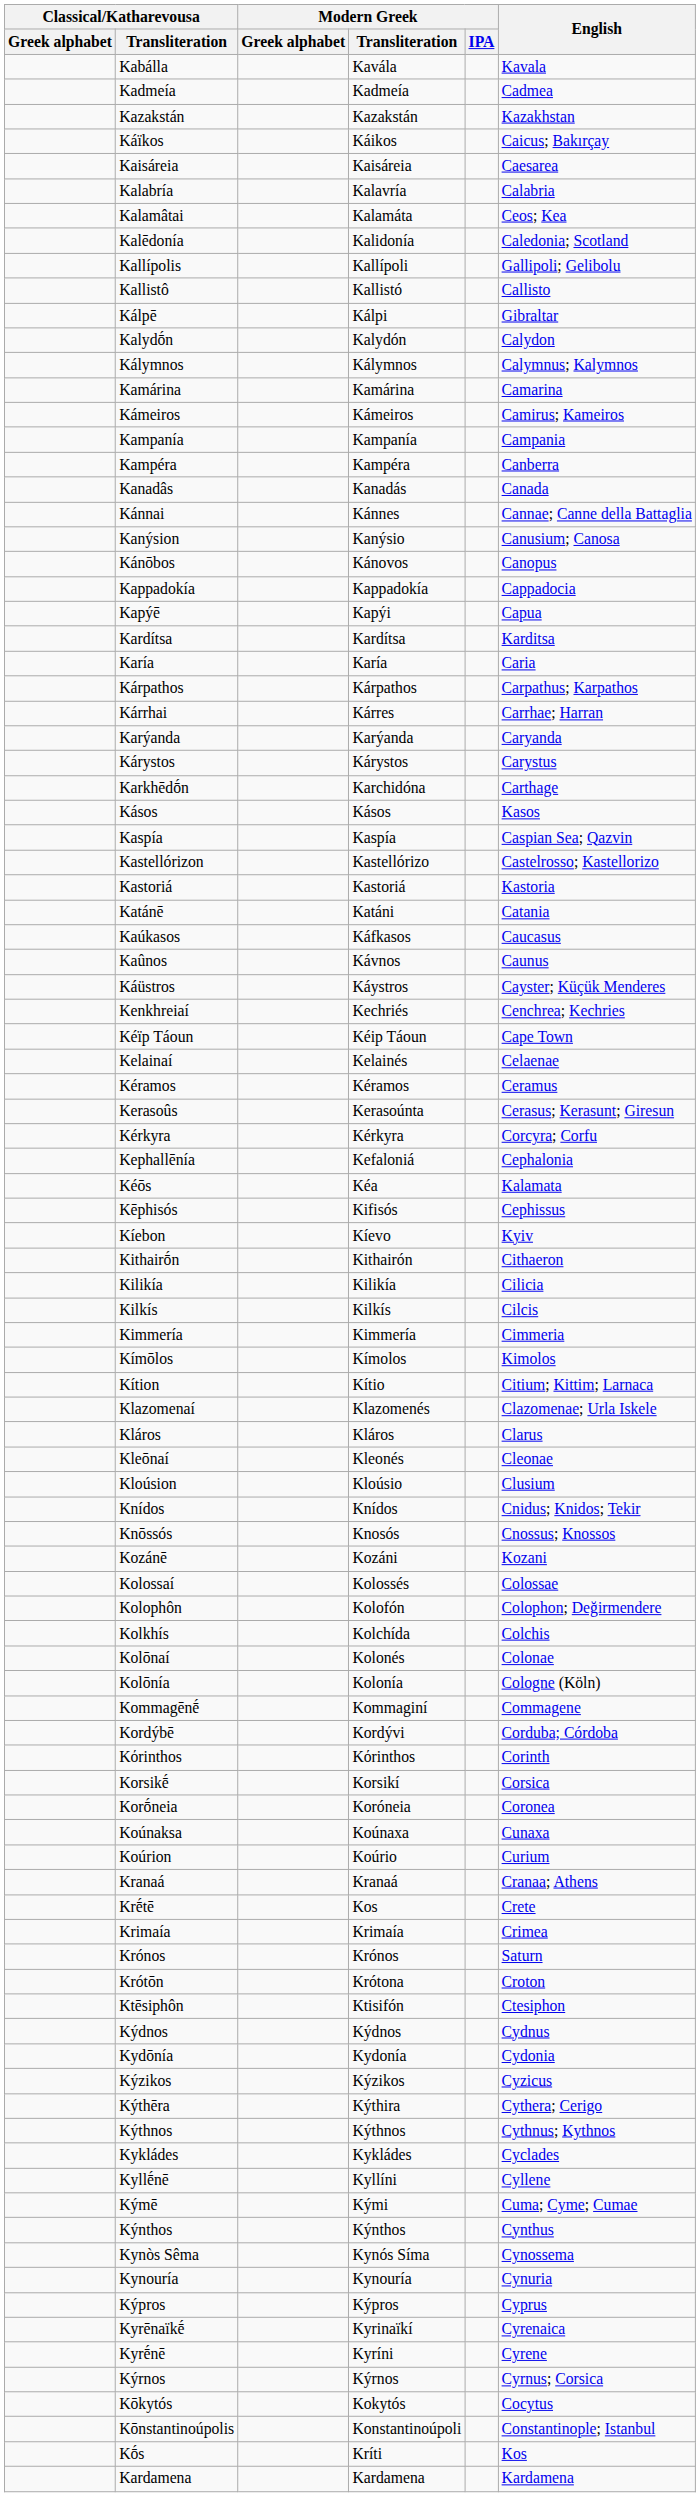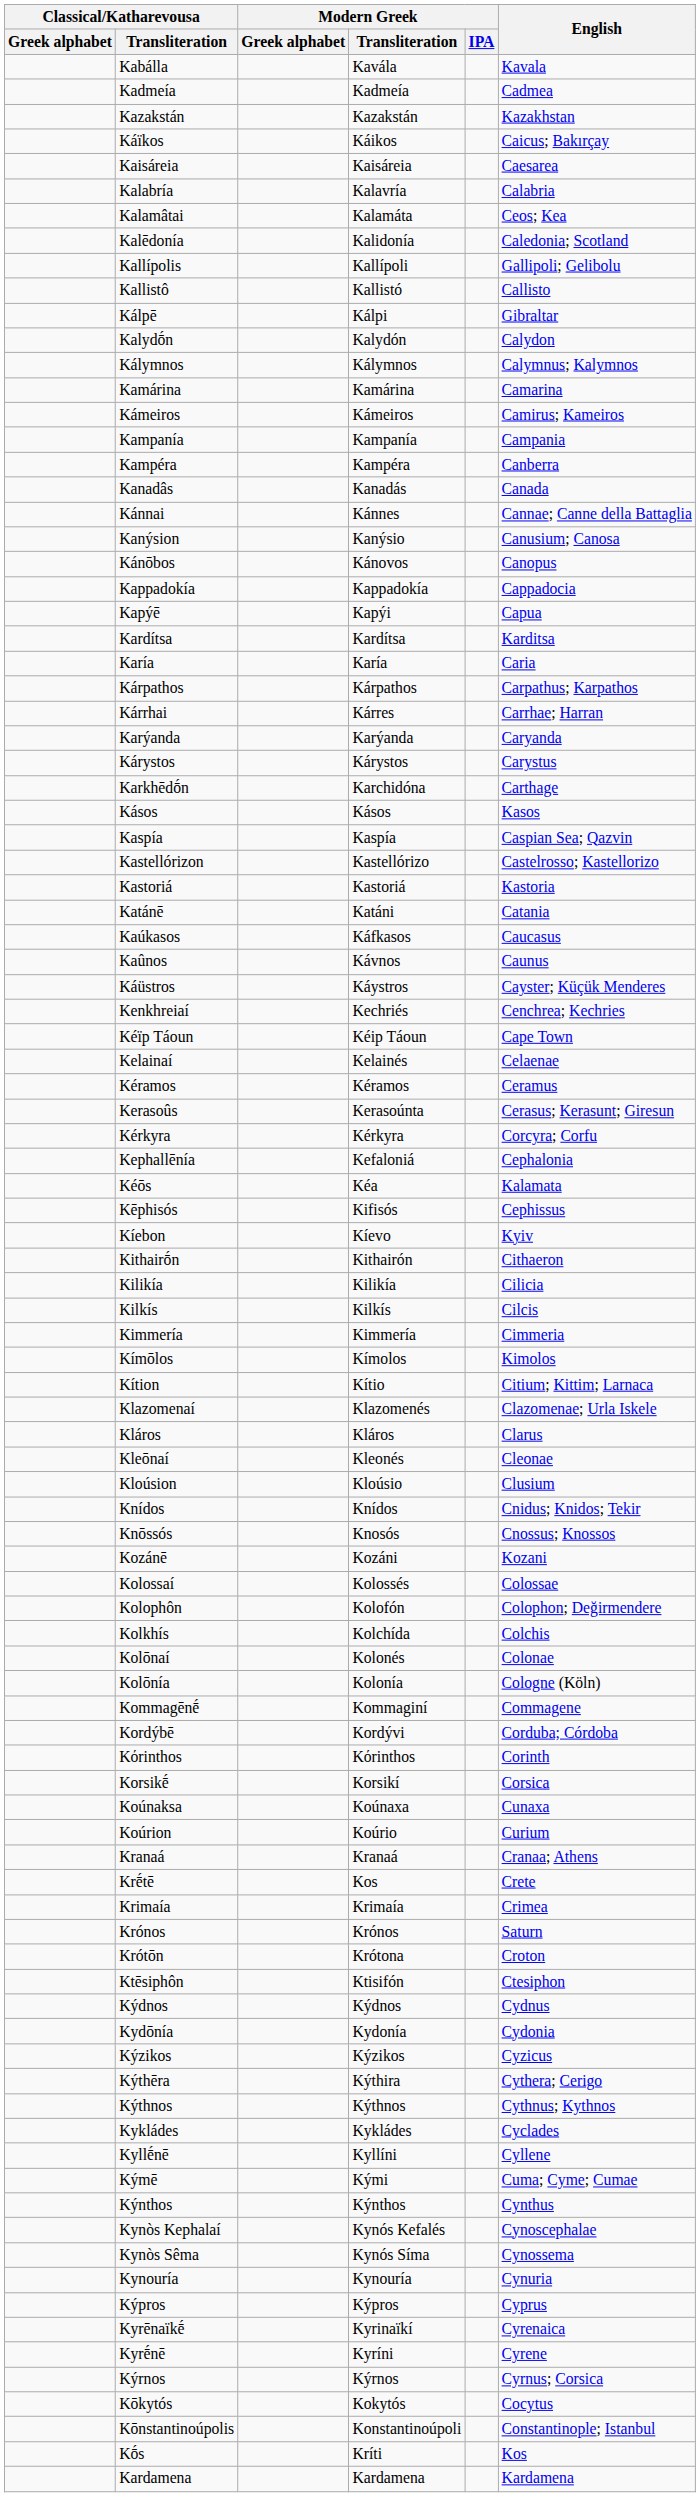- row: Korṓneia | Koróneia | Coronea
+ row: Kynòs Kephalaí | Kynós Kefalés | Cynoscephalae
